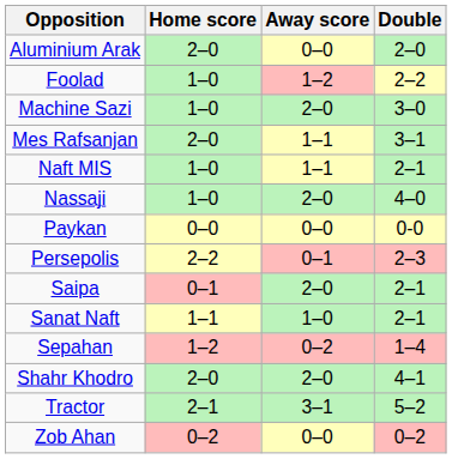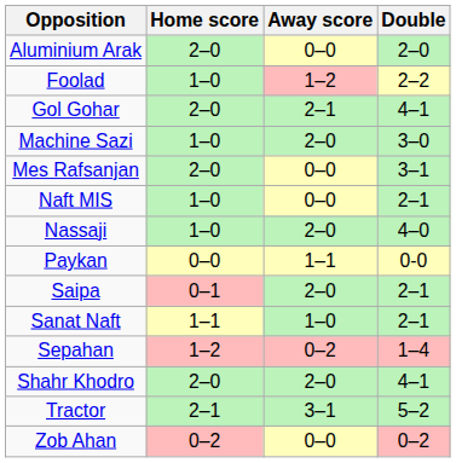+ row: Gol Gohar | 2–0 | 2–1 | 4–1
Mes Rafsanjan | Away score: 1–1 -> 0–0
Naft MIS | Away score: 1–1 -> 0–0
Paykan | Away score: 0–0 -> 1–1
- row: Persepolis | 2–2 | 0–1 | 2–3
